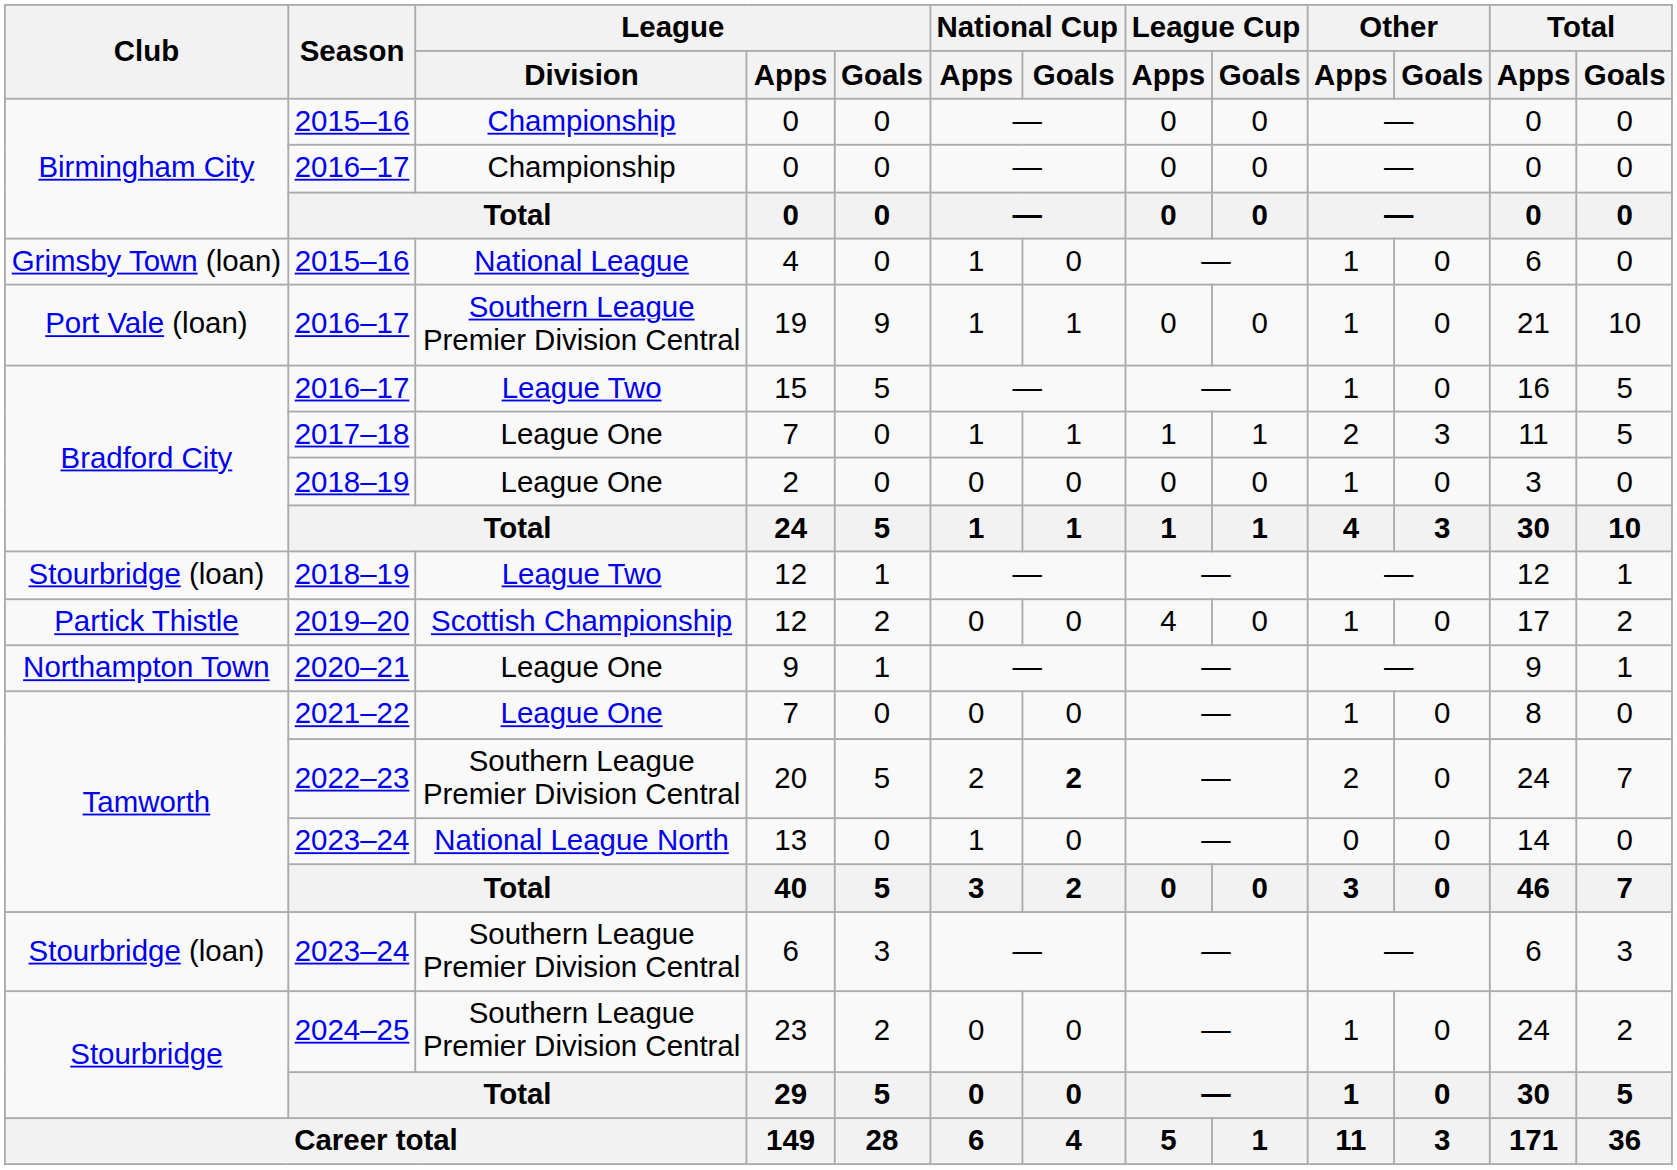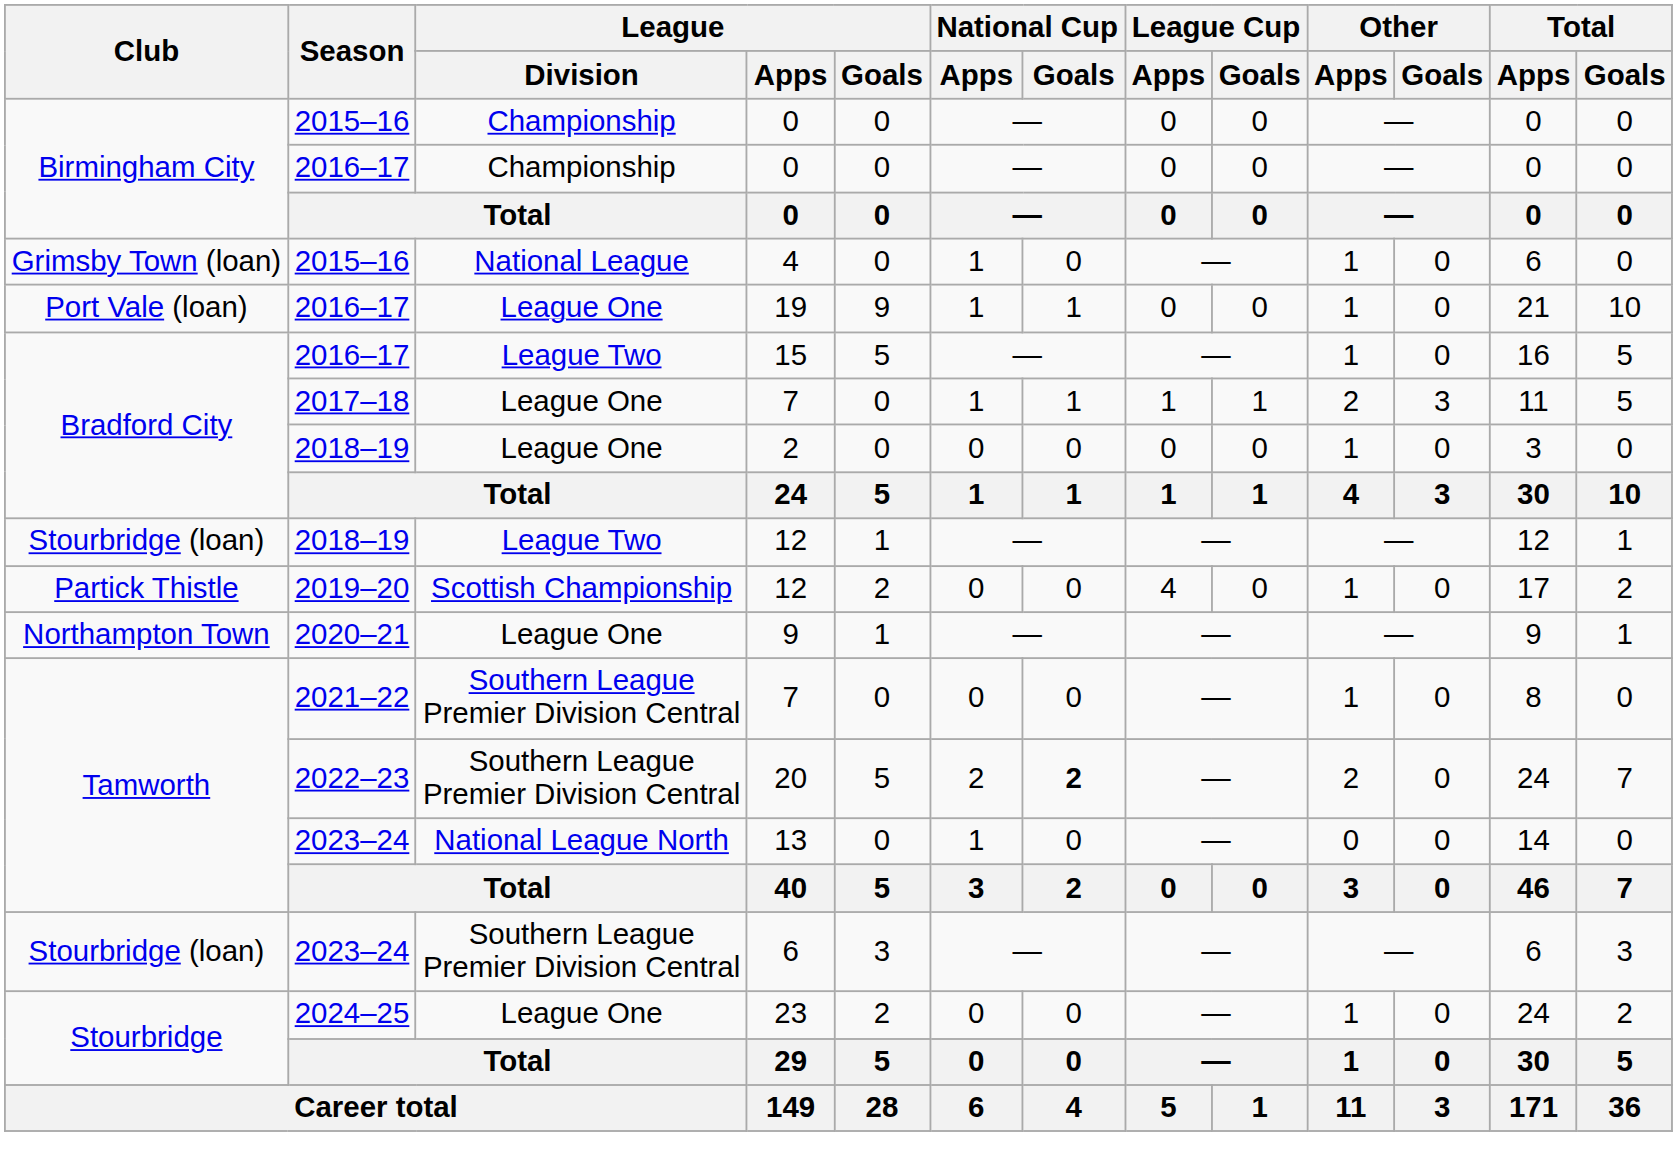19 | League / Division: Southern League Premier Division Central -> League One
2021–22 / 7 | League / Division: League One -> Southern League Premier Division Central
23 | League / Division: Southern League Premier Division Central -> League One
